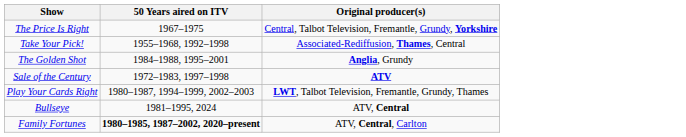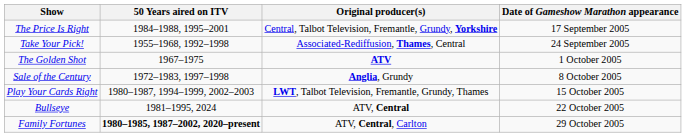+ column: Date of Gameshow Marathon appearance | 17 September 2005 | 24 September 2005 | 1 October 2005 | 8 October 2005 | 15 October 2005 | 22 October 2005 | 29 October 2005
The Price Is Right | 50 Years aired on ITV: 1967–1975 -> 1984–1988, 1995–2001
The Golden Shot | 50 Years aired on ITV: 1984–1988, 1995–2001 -> 1967–1975
The Golden Shot | Original producer(s): Anglia, Grundy -> ATV
Sale of the Century | Original producer(s): ATV -> Anglia, Grundy
